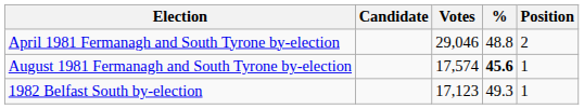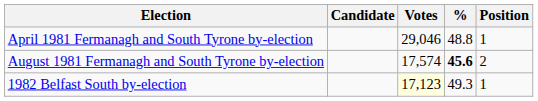April 1981 Fermanagh and South Tyrone by-election | Position: 2 -> 1
August 1981 Fermanagh and South Tyrone by-election | Position: 1 -> 2
1982 Belfast South by-election | Votes: no background -> lightyellow background
